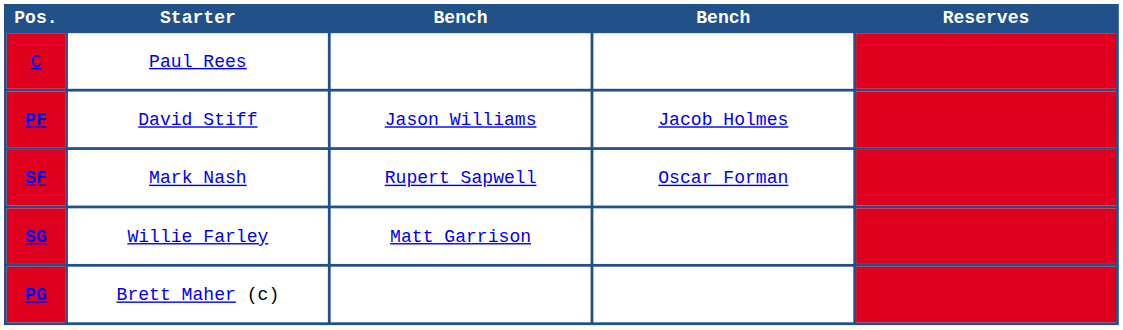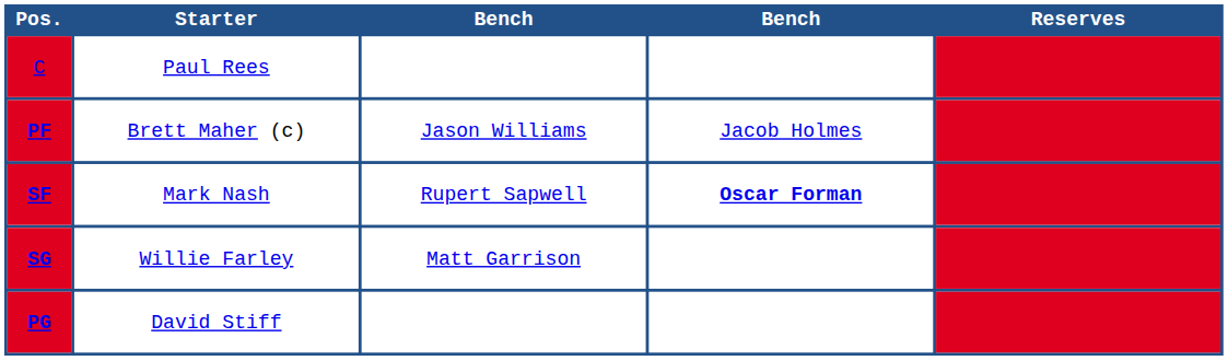PF | Starter: David Stiff -> Brett Maher (c)
SF | column 4: normal -> bold
PG | Starter: Brett Maher (c) -> David Stiff
